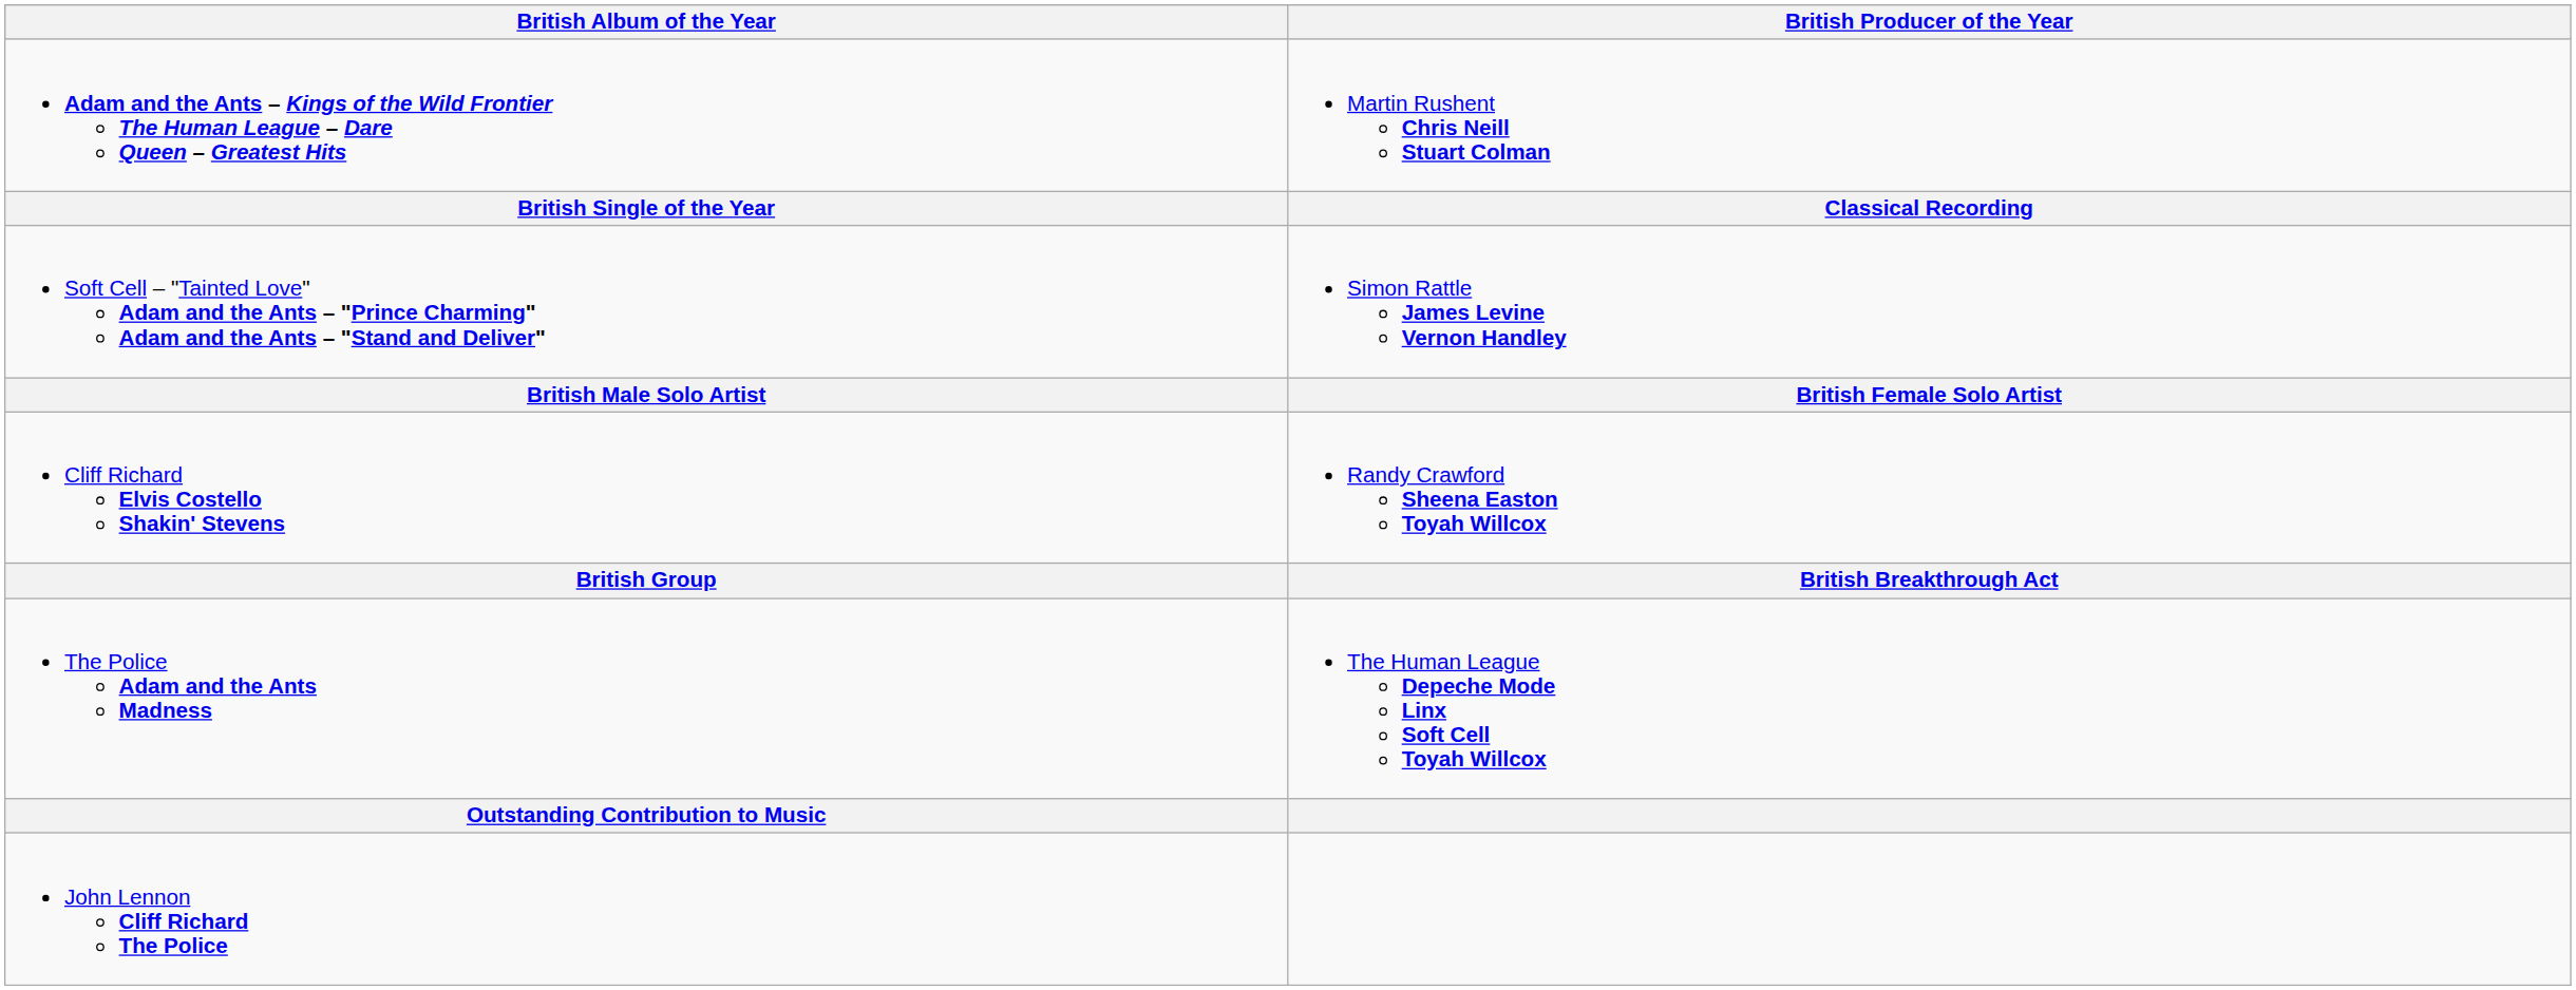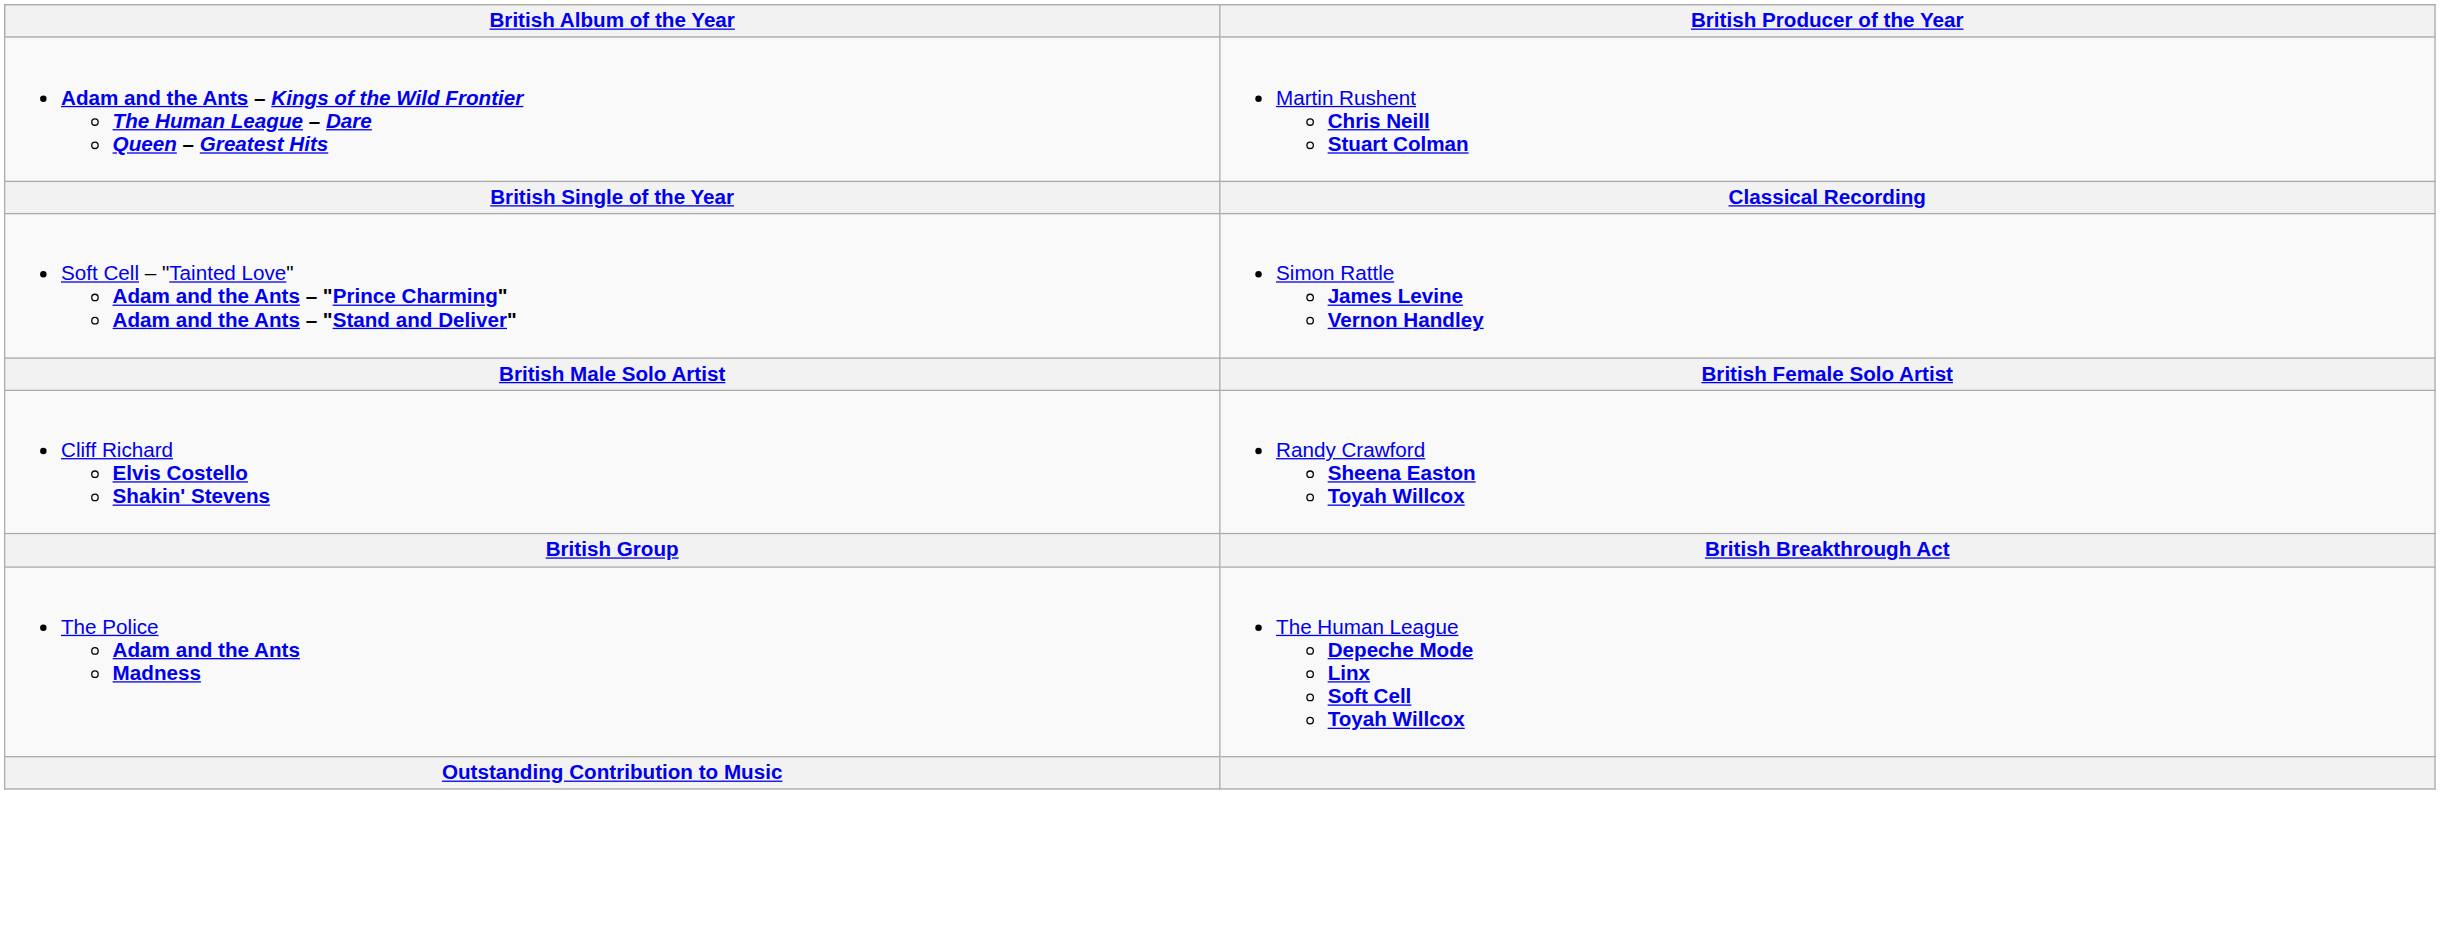- row: John Lennon Cliff Richard The Police
